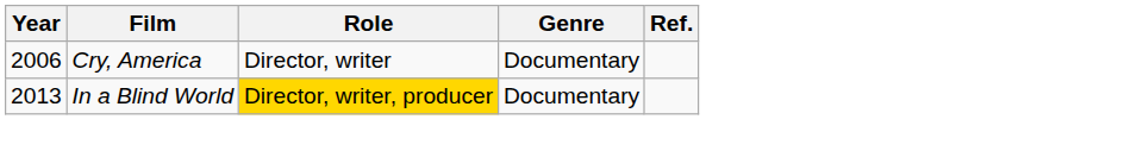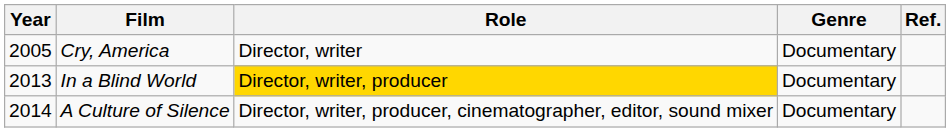Cry, America | Year: 2006 -> 2005
+ row: 2014 | A Culture of Silence | Director, writer, producer, cinematographer, editor, sound mixer | Documentary
